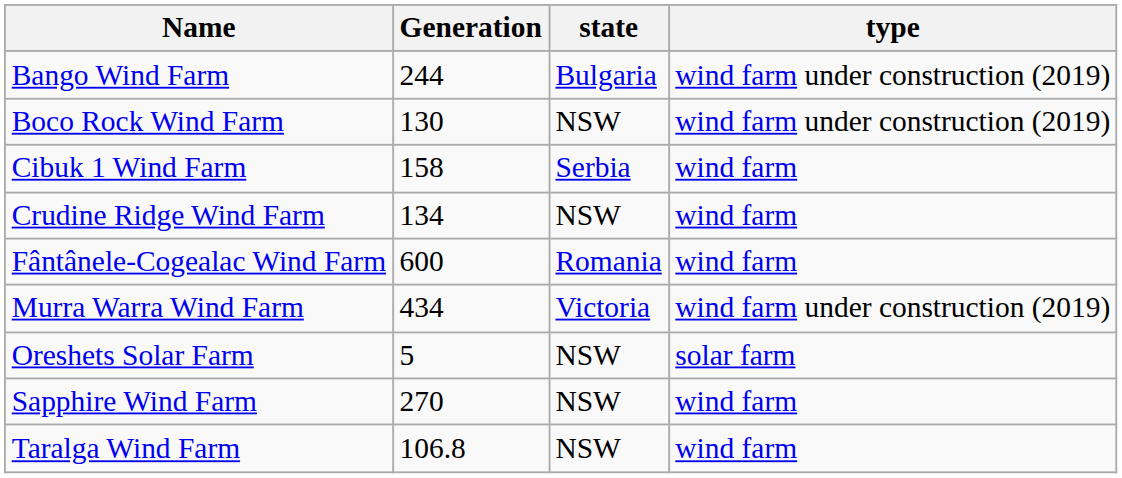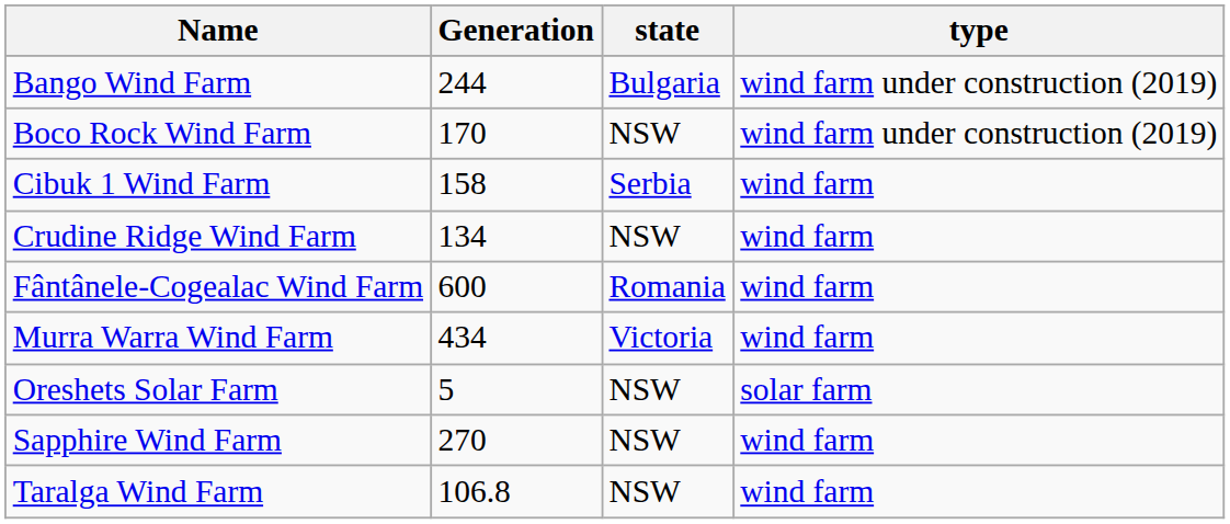Boco Rock Wind Farm | Generation: 130 -> 170
Murra Warra Wind Farm | type: wind farm under construction (2019) -> wind farm
